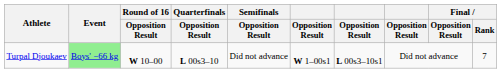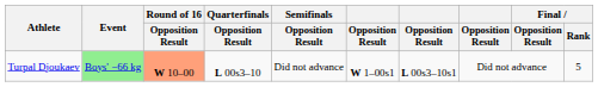Turpal Djoukaev | Round of 16 / Opposition Result: no background -> lightsalmon background
Turpal Djoukaev | Final / Rank: 7 -> 5
